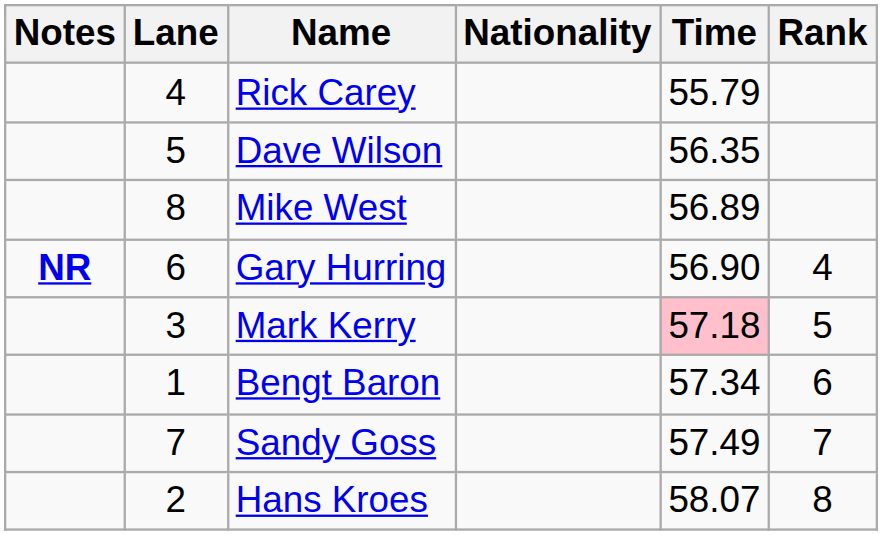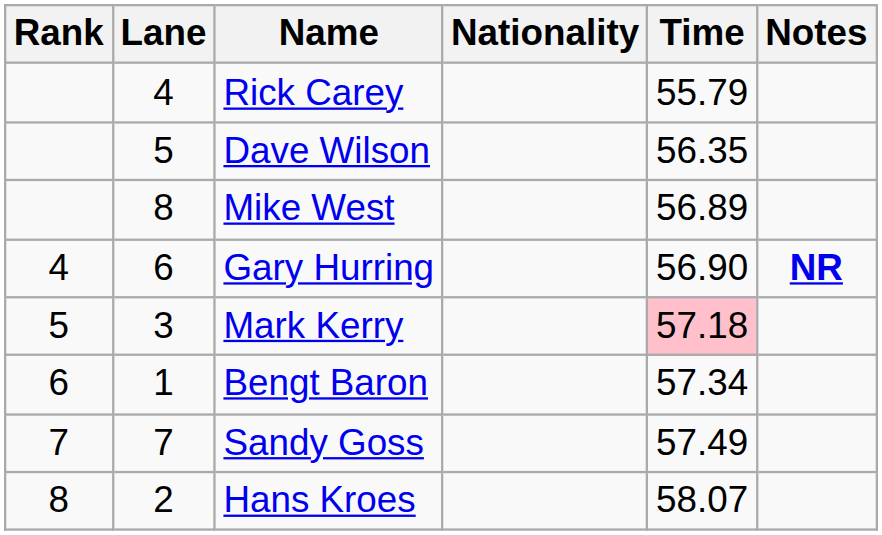columns swapped: Rank <-> Notes
